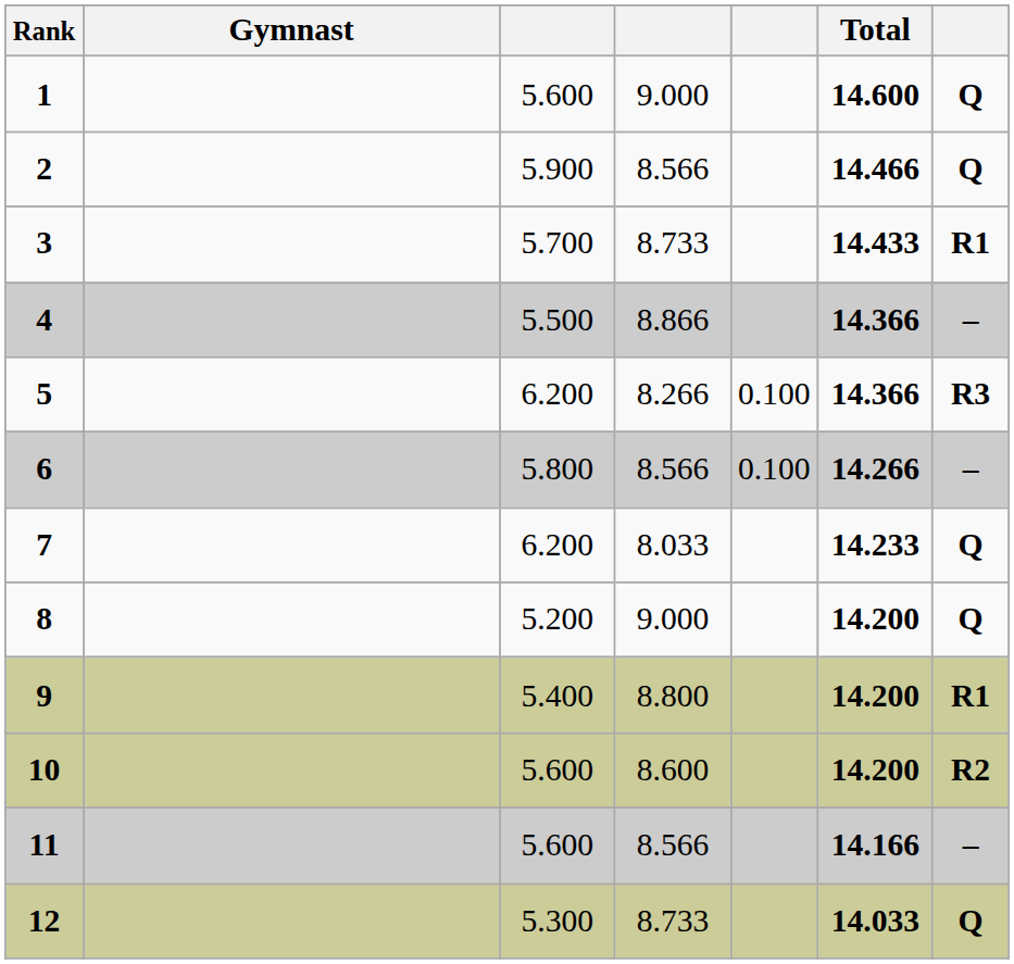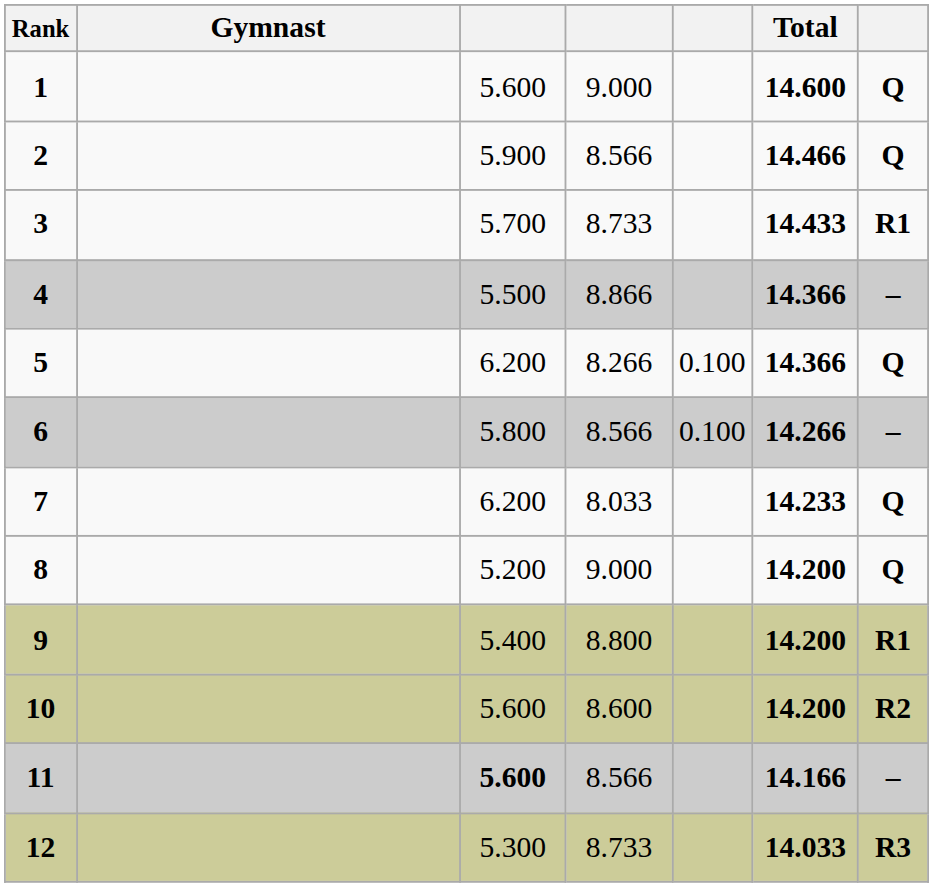5 | column 7: R3 -> Q
11 | column 3: normal -> bold
12 | column 7: Q -> R3
